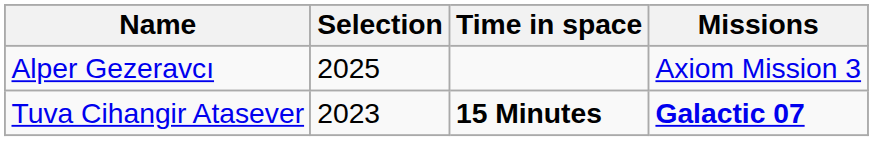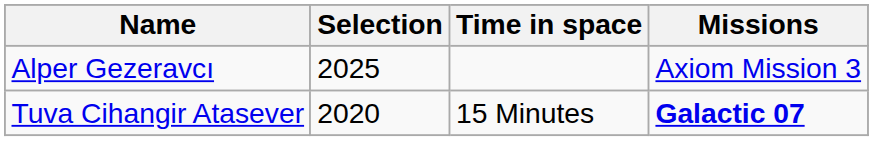Tuva Cihangir Atasever | Selection: 2023 -> 2020
Tuva Cihangir Atasever | Time in space: bold -> normal
